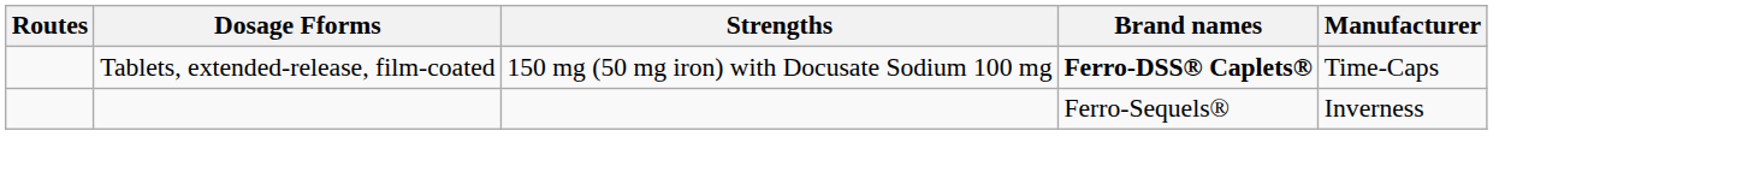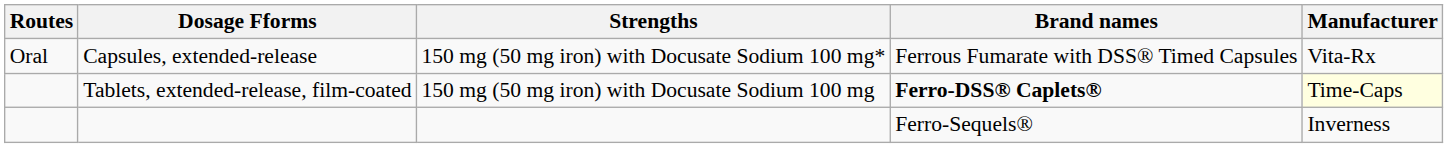+ row: Oral | Capsules, extended-release | 150 mg (50 mg iron) with Docusate Sodium 100 mg* | Ferrous Fumarate with DSS® Timed Capsules | Vita-Rx
Tablets, extended-release, film-coated | Manufacturer: no background -> lightyellow background
